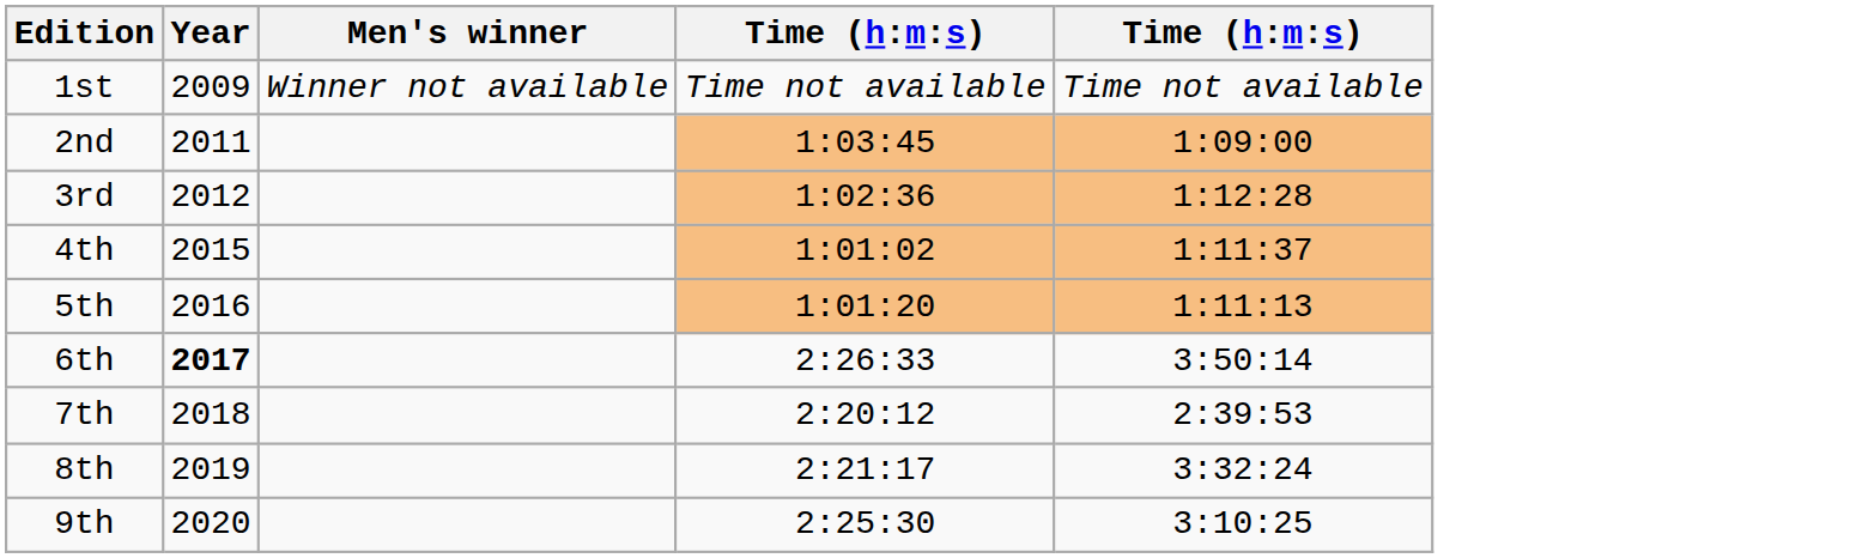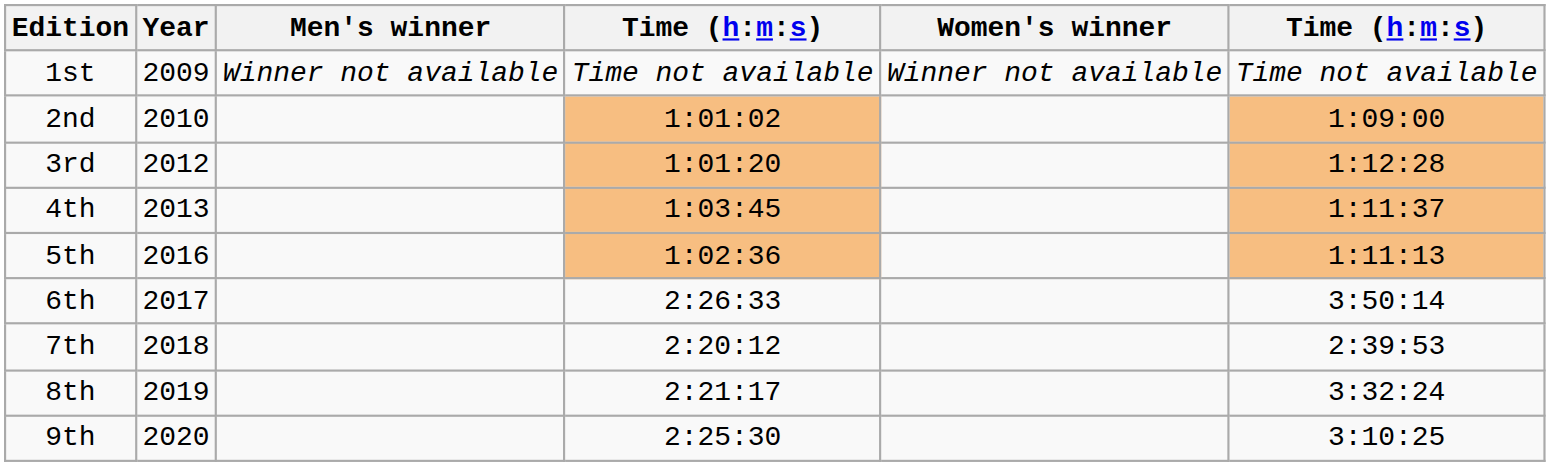+ column: Women's winner | Winner not available
2nd | Year: 2011 -> 2010
2nd | column 4: 1:03:45 -> 1:01:02
3rd | column 4: 1:02:36 -> 1:01:20
4th | Year: 2015 -> 2013
4th | column 4: 1:01:02 -> 1:03:45
5th | column 4: 1:01:20 -> 1:02:36
6th | Year: bold -> normal
